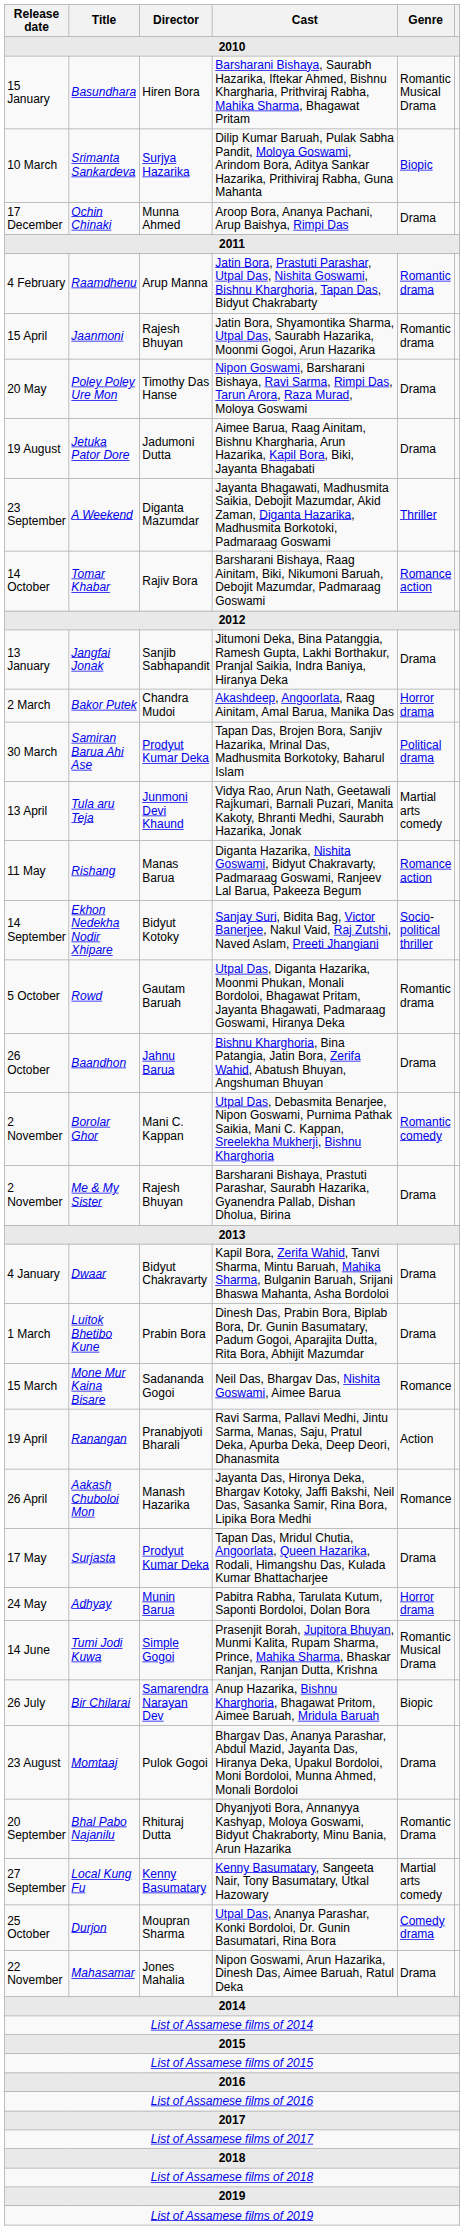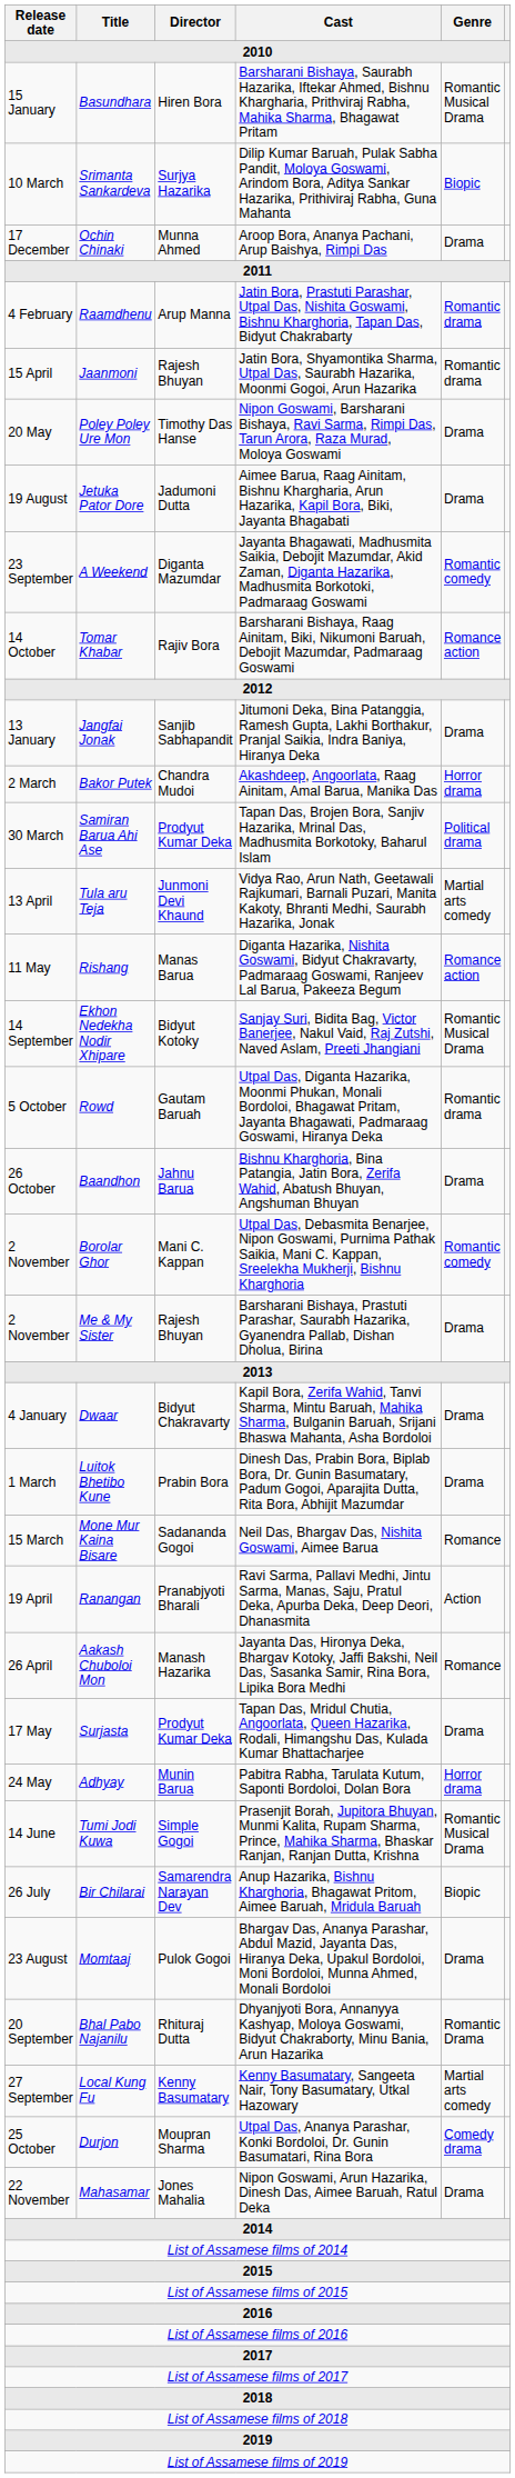A Weekend | Genre: Thriller -> Romantic comedy
Ekhon Nedekha Nodir Xhipare | Genre: Socio-political thriller -> Romantic Musical Drama
